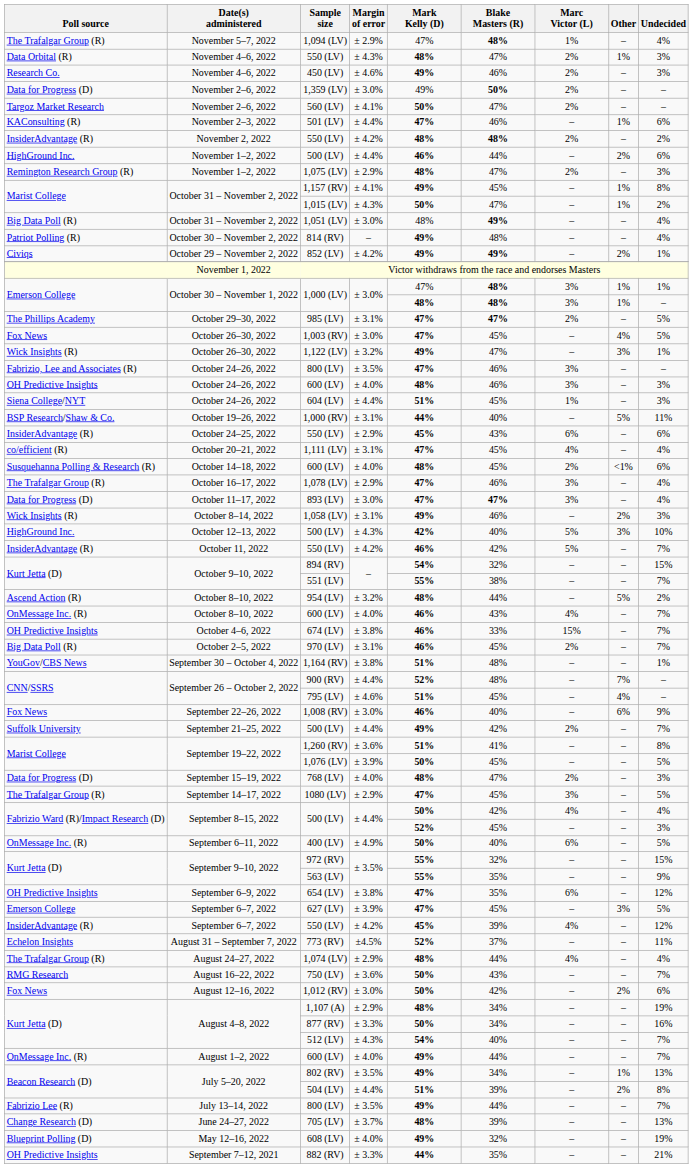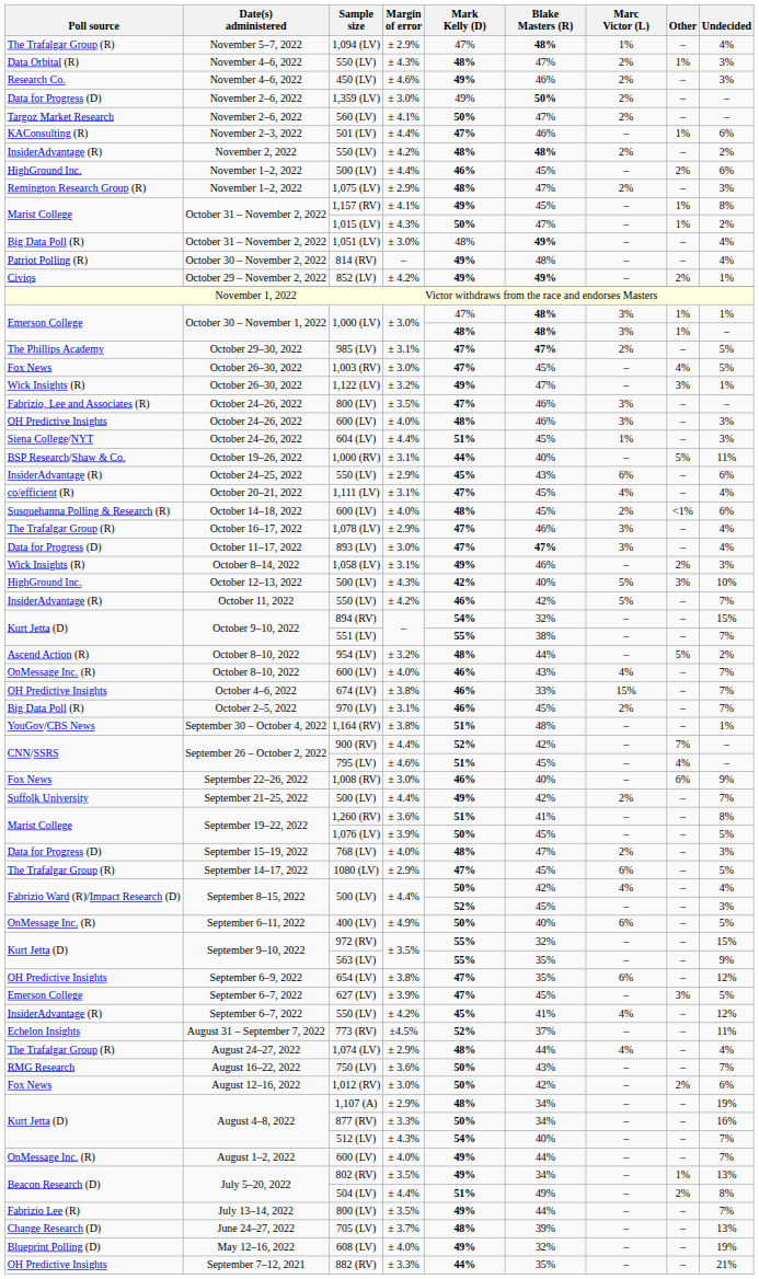November 1–2, 2022 / 500 (LV) | Blake Masters (R): 44% -> 45%
900 (RV) | Blake Masters (R): 48% -> 42%
1080 (LV) | Marc Victor (L): 3% -> 6%
September 6–7, 2022 / 550 (LV) | Blake Masters (R): 39% -> 41%
504 (LV) | Blake Masters (R): 39% -> 49%
